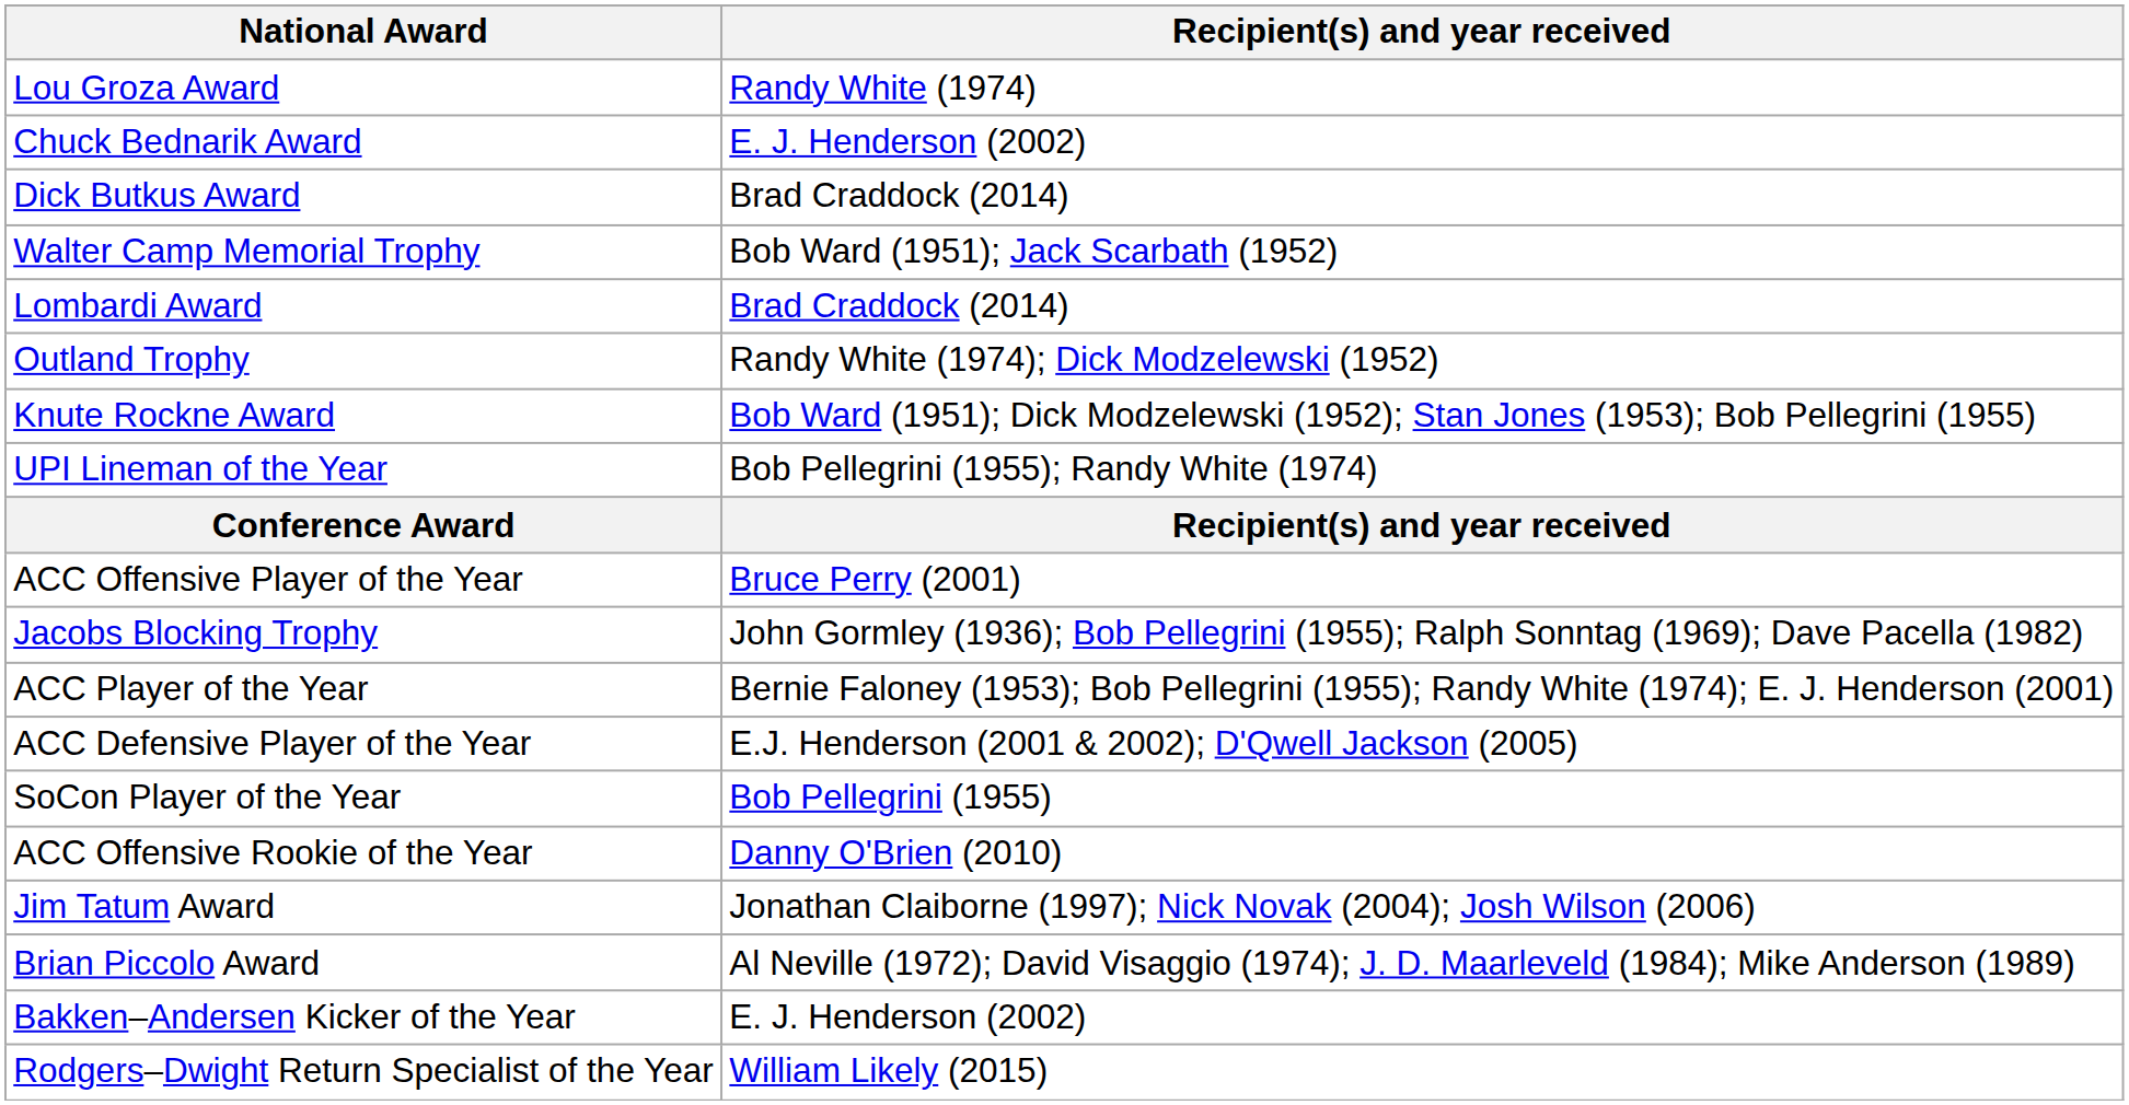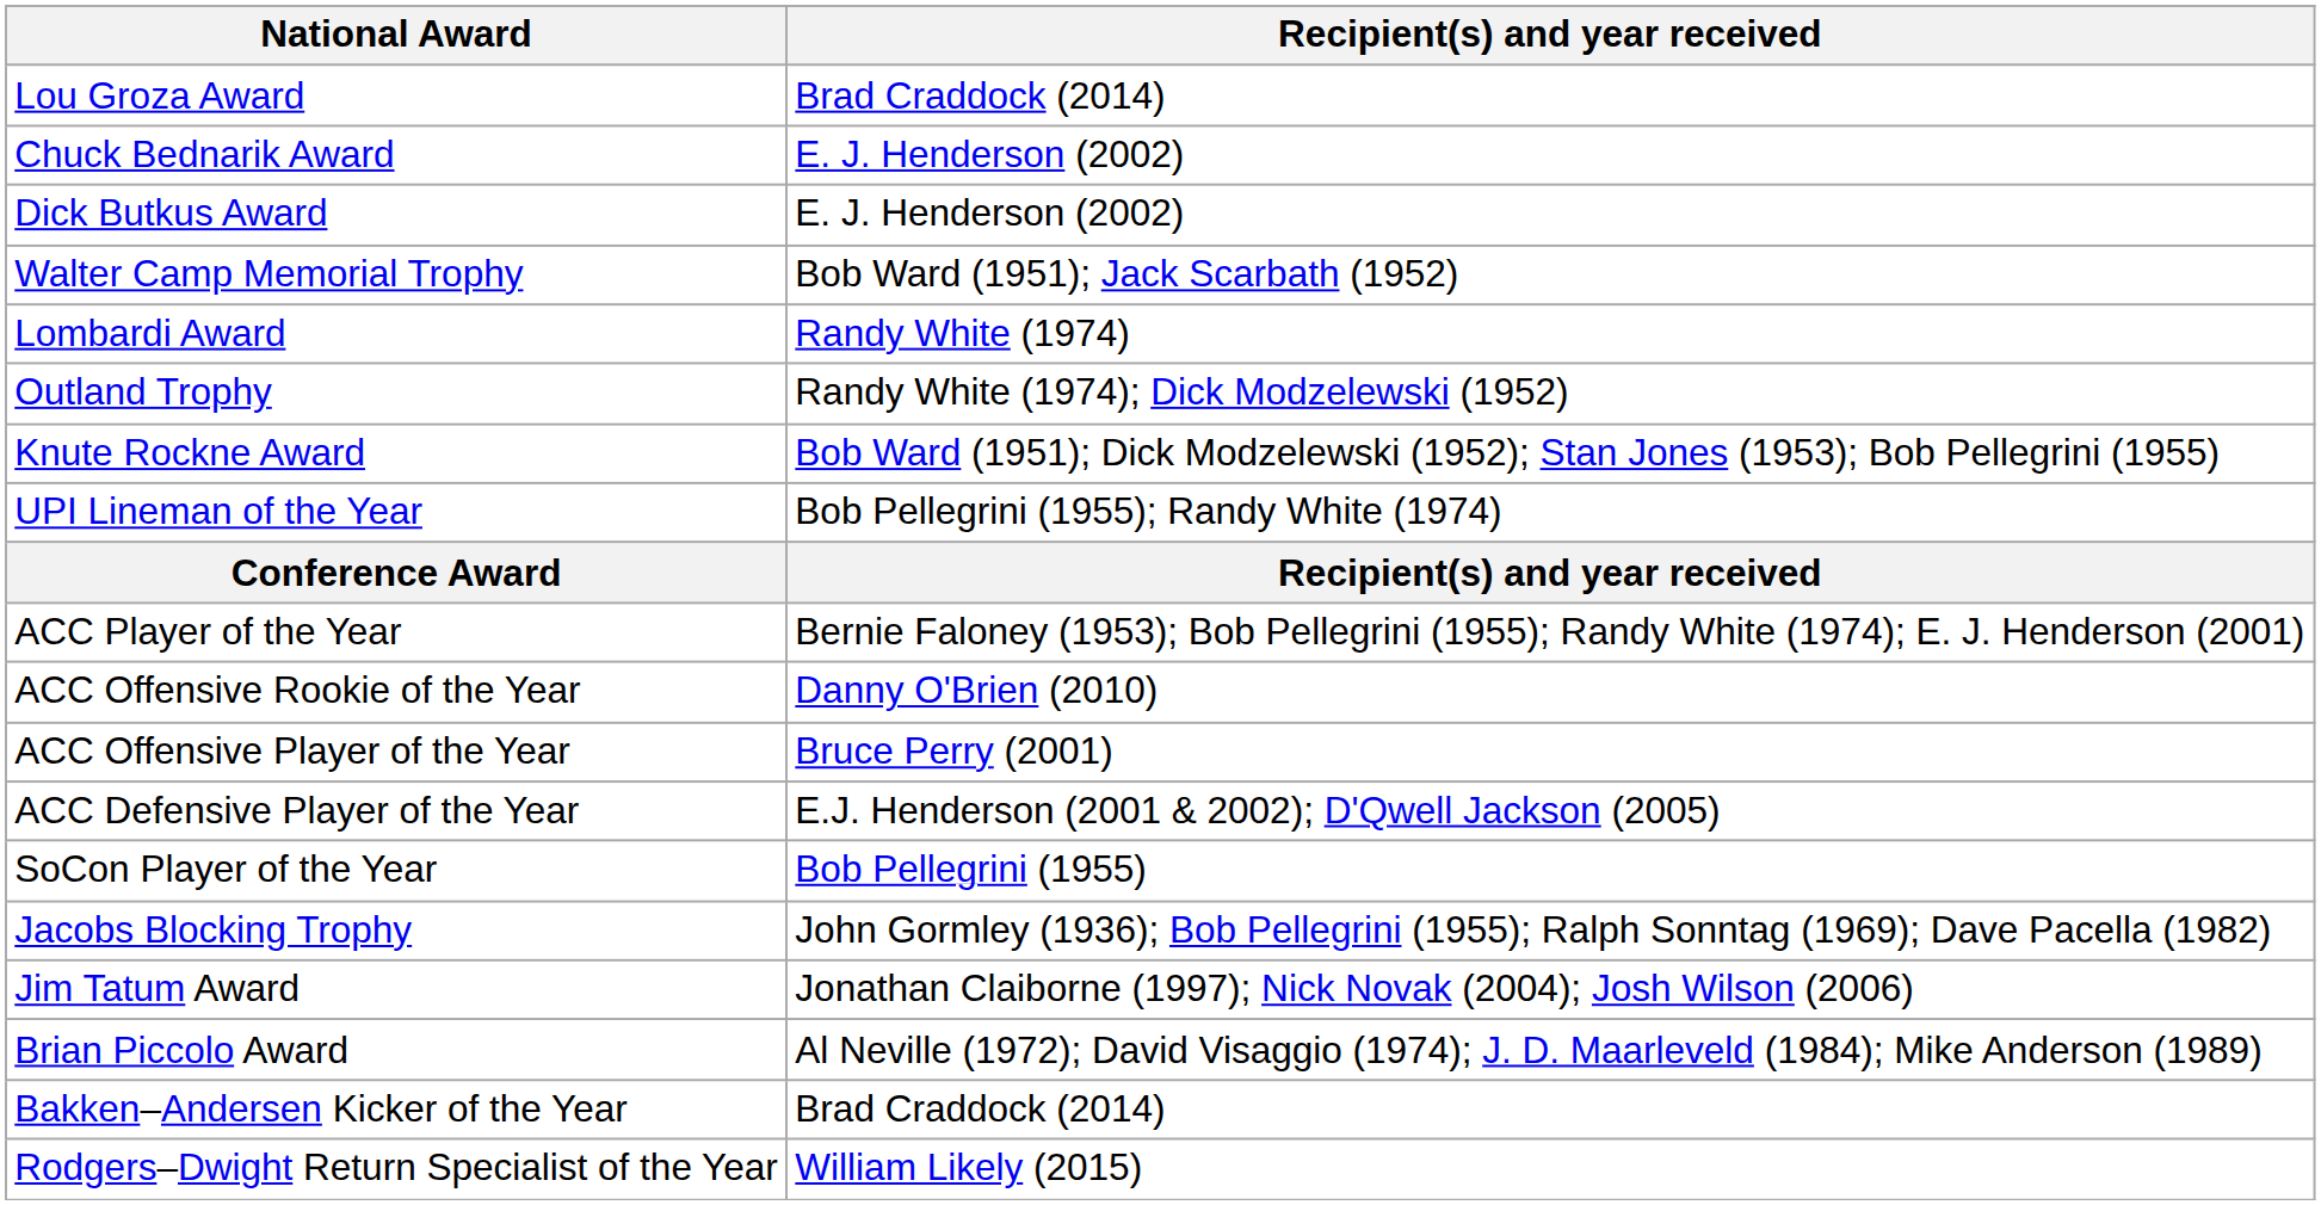Lou Groza Award | Recipient(s) and year received: Randy White (1974) -> Brad Craddock (2014)
Dick Butkus Award | Recipient(s) and year received: Brad Craddock (2014) -> E. J. Henderson (2002)
Lombardi Award | Recipient(s) and year received: Brad Craddock (2014) -> Randy White (1974)
rows swapped: ACC Player of the Year <-> ACC Offensive Player of the Year
rows swapped: ACC Offensive Rookie of the Year <-> Jacobs Blocking Trophy
Bakken–Andersen Kicker of the Year | Recipient(s) and year received: E. J. Henderson (2002) -> Brad Craddock (2014)
